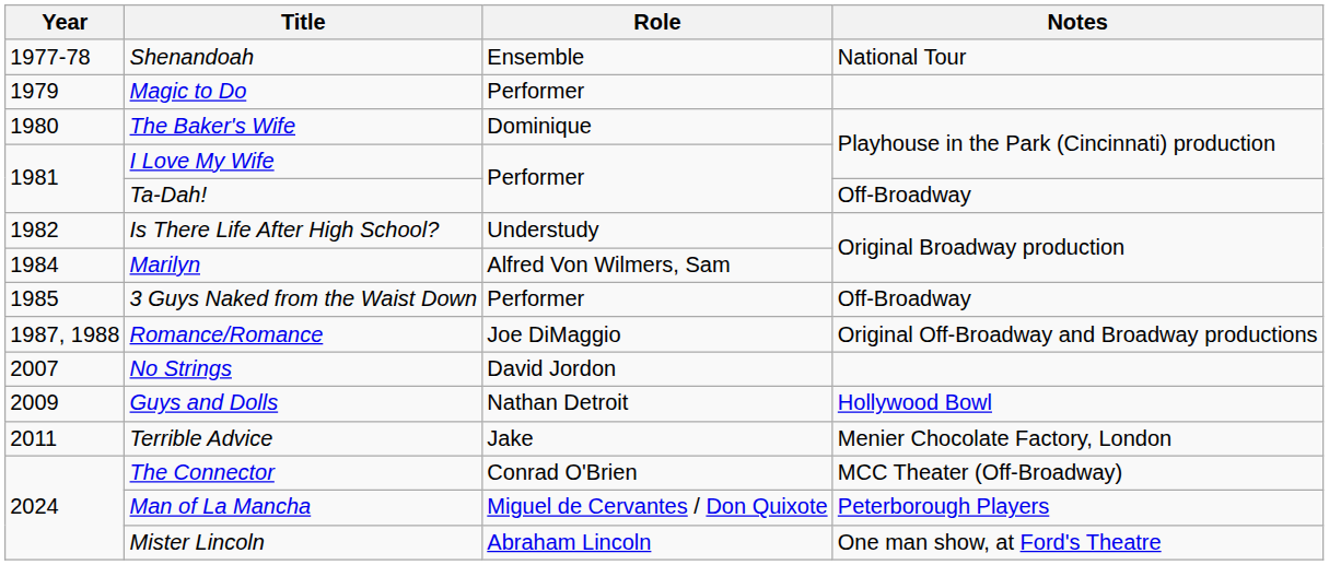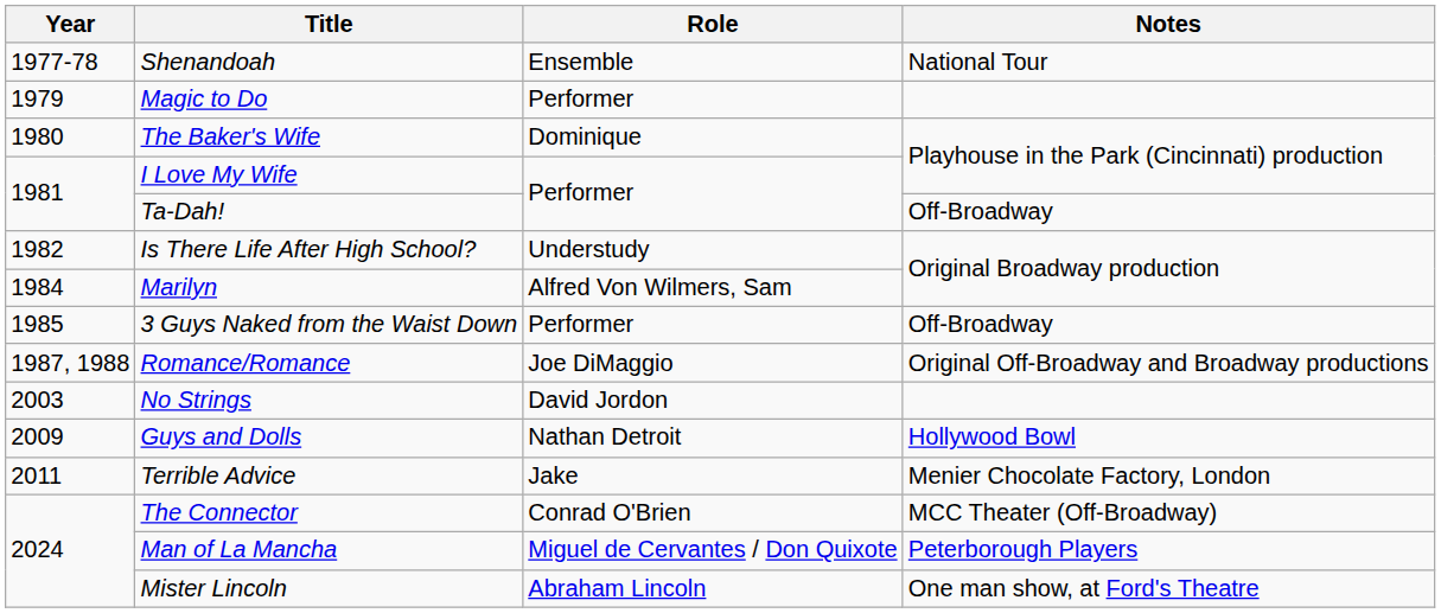No Strings | Year: 2007 -> 2003
